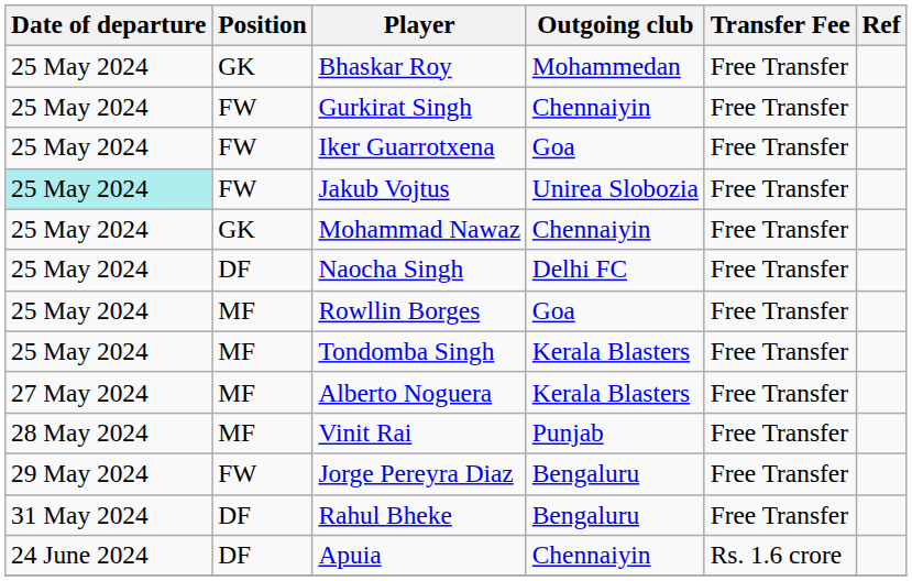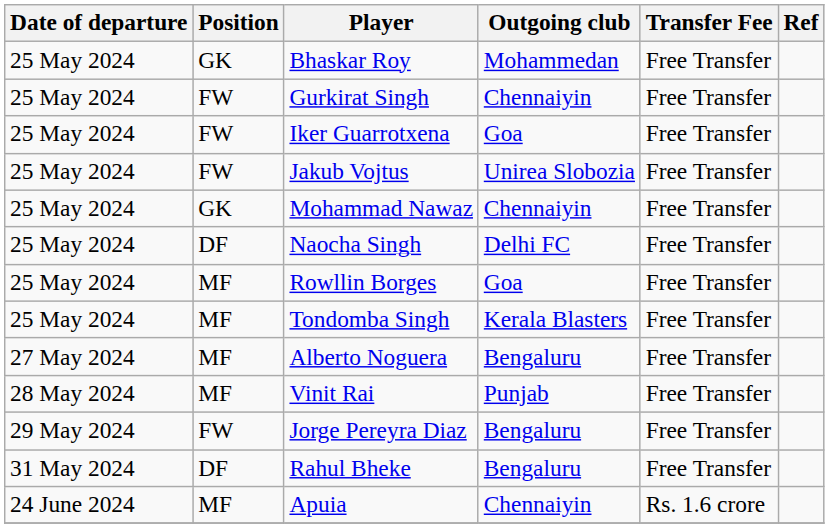Jakub Vojtus | Date of departure: paleturquoise background -> no background
Alberto Noguera | Outgoing club: Kerala Blasters -> Bengaluru
Apuia | Position: DF -> MF
